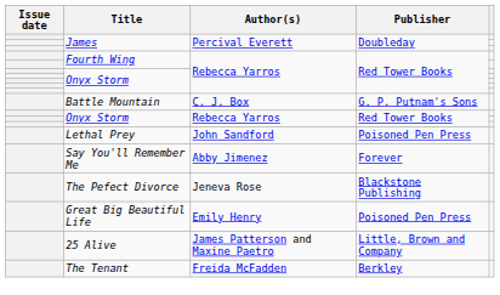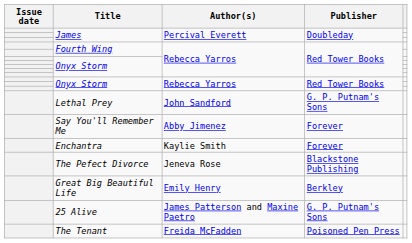- row: Battle Mountain | C. J. Box | G. P. Putnam's Sons
Lethal Prey | Publisher: Poisoned Pen Press -> G. P. Putnam's Sons
+ row: Enchantra | Kaylie Smith | Forever
Great Big Beautiful Life | Publisher: Poisoned Pen Press -> Berkley
25 Alive | Publisher: Little, Brown and Company -> G. P. Putnam's Sons
The Tenant | Publisher: Berkley -> Poisoned Pen Press
